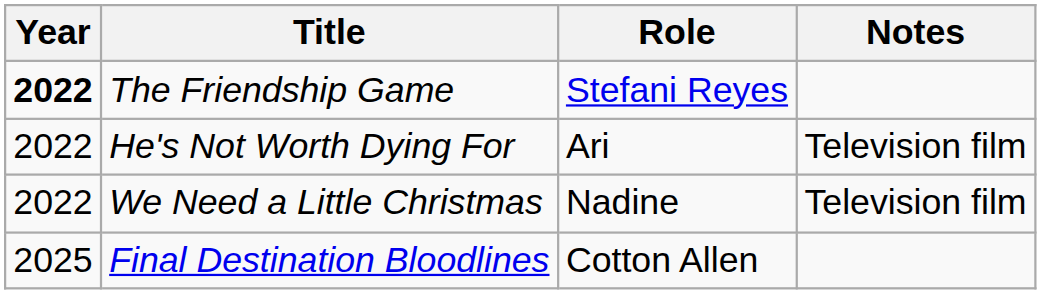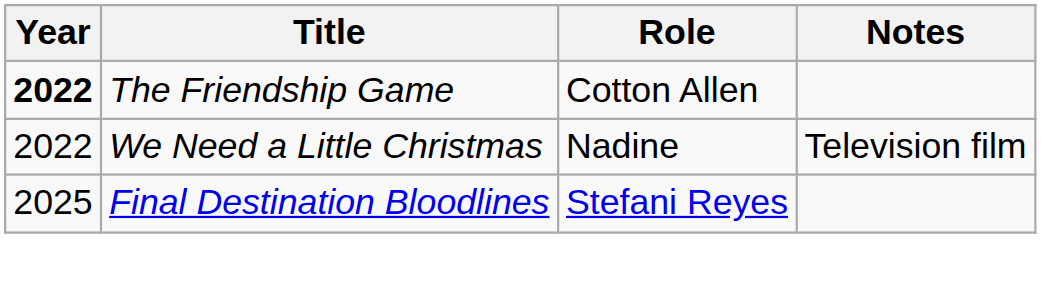The Friendship Game | Role: Stefani Reyes -> Cotton Allen
- row: 2022 | He's Not Worth Dying For | Ari | Television film
Final Destination Bloodlines | Role: Cotton Allen -> Stefani Reyes
